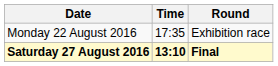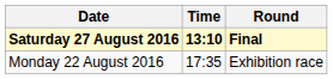rows swapped: Monday 22 August 2016 <-> Saturday 27 August 2016
